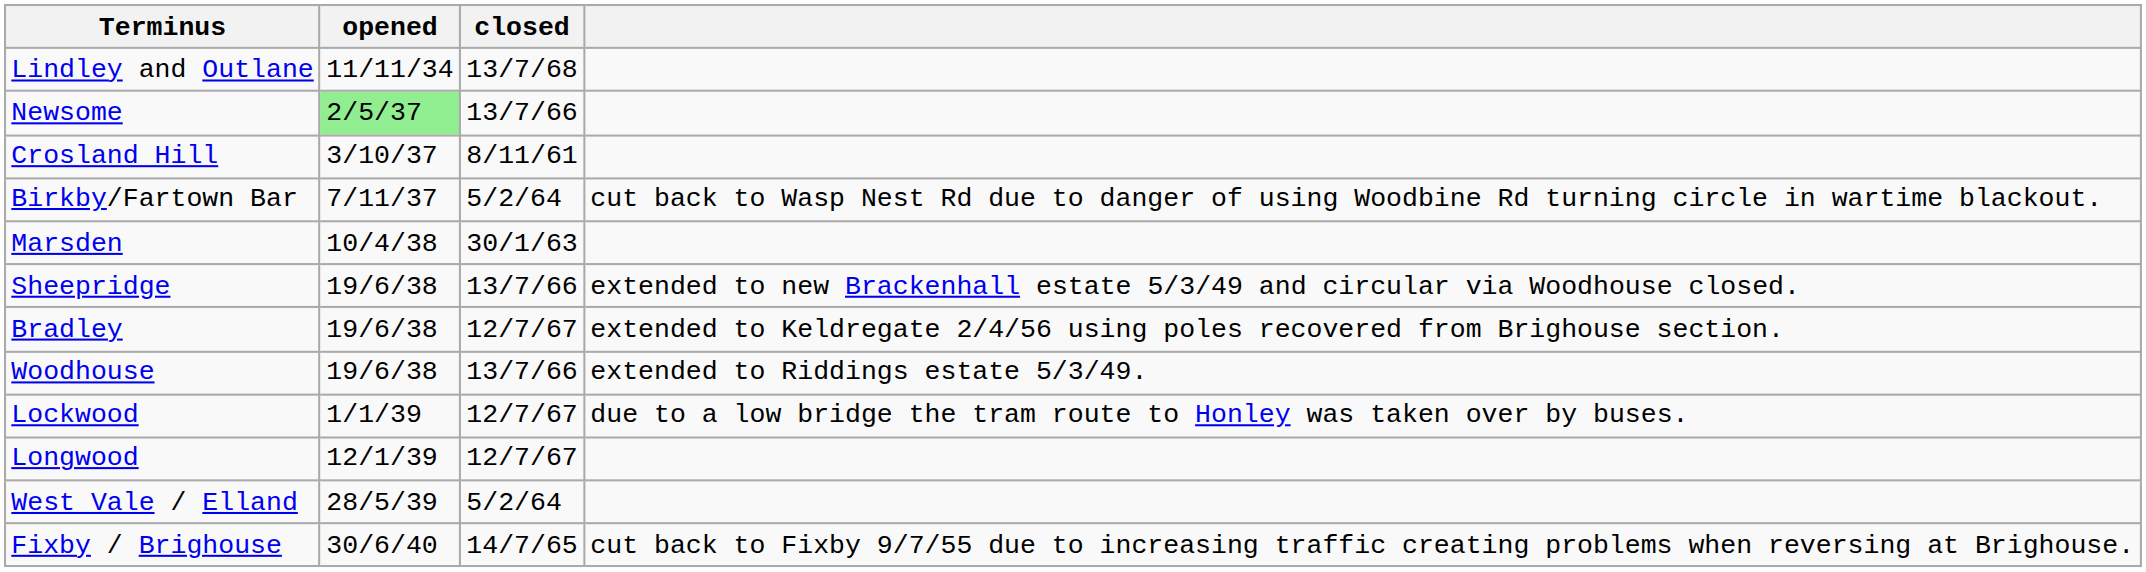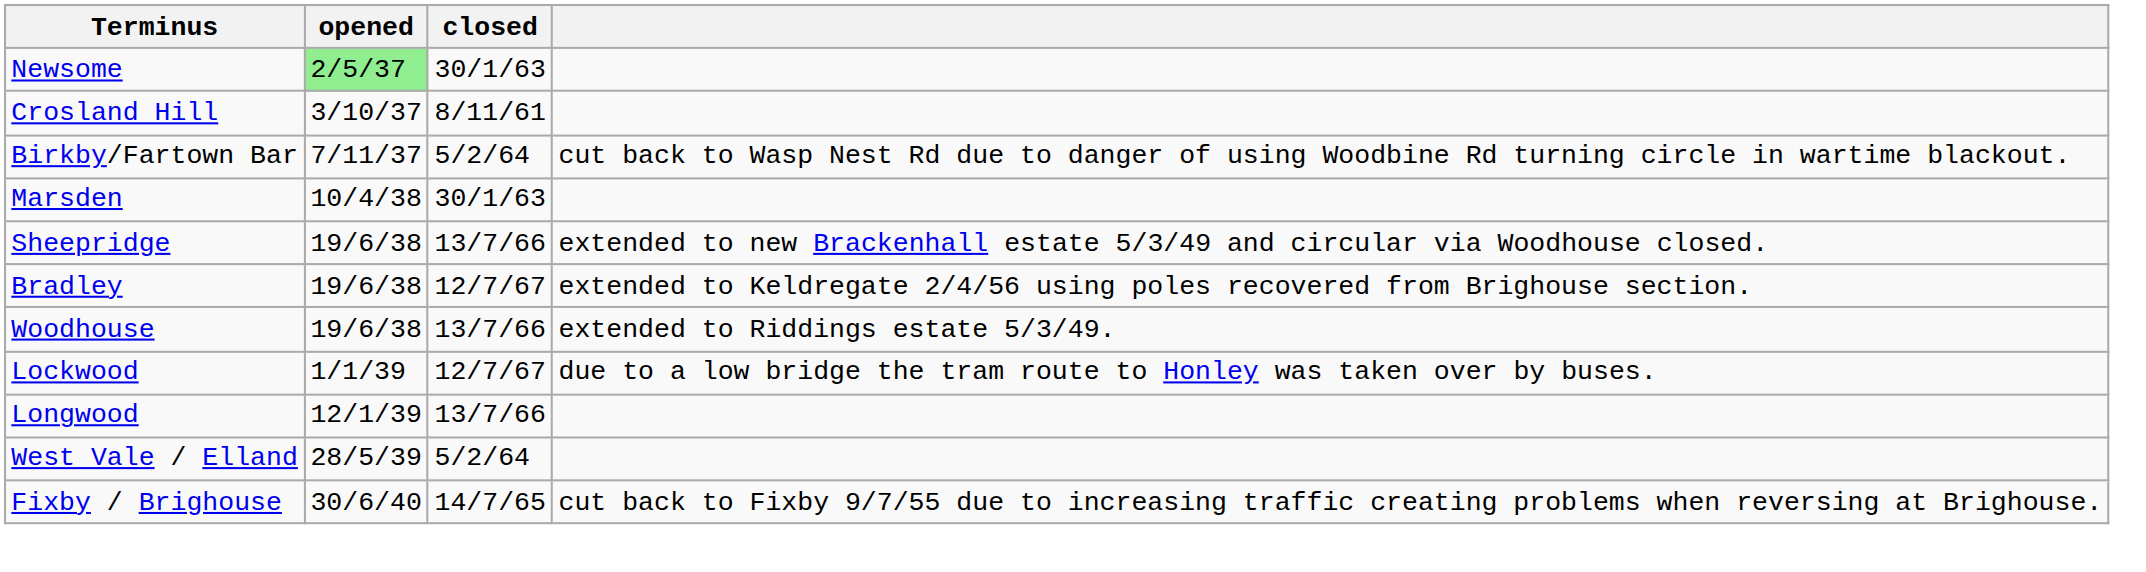- row: Lindley and Outlane | 11/11/34 | 13/7/68
Newsome | closed: 13/7/66 -> 30/1/63
Longwood | closed: 12/7/67 -> 13/7/66
